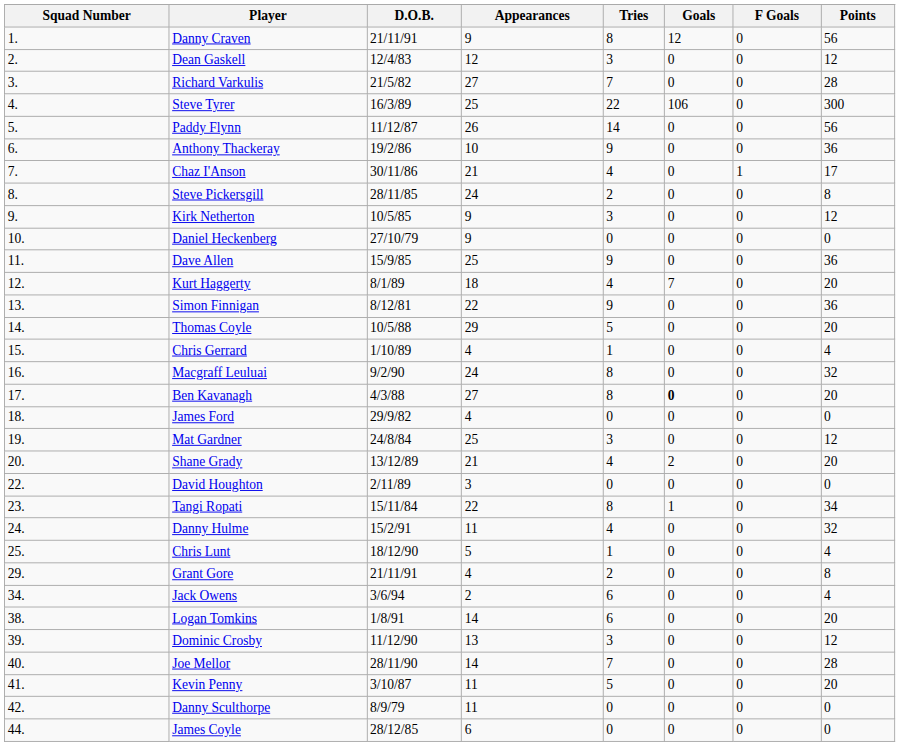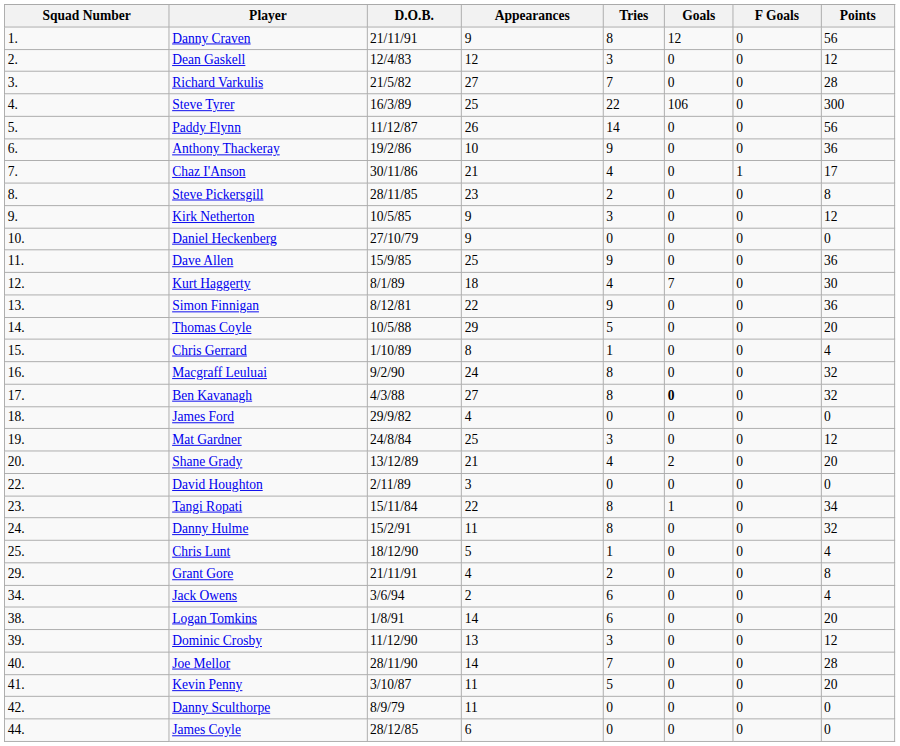Steve Pickersgill | Appearances: 24 -> 23
Kurt Haggerty | Points: 20 -> 30
Chris Gerrard | Appearances: 4 -> 8
Ben Kavanagh | Points: 20 -> 32
Danny Hulme | Tries: 4 -> 8
